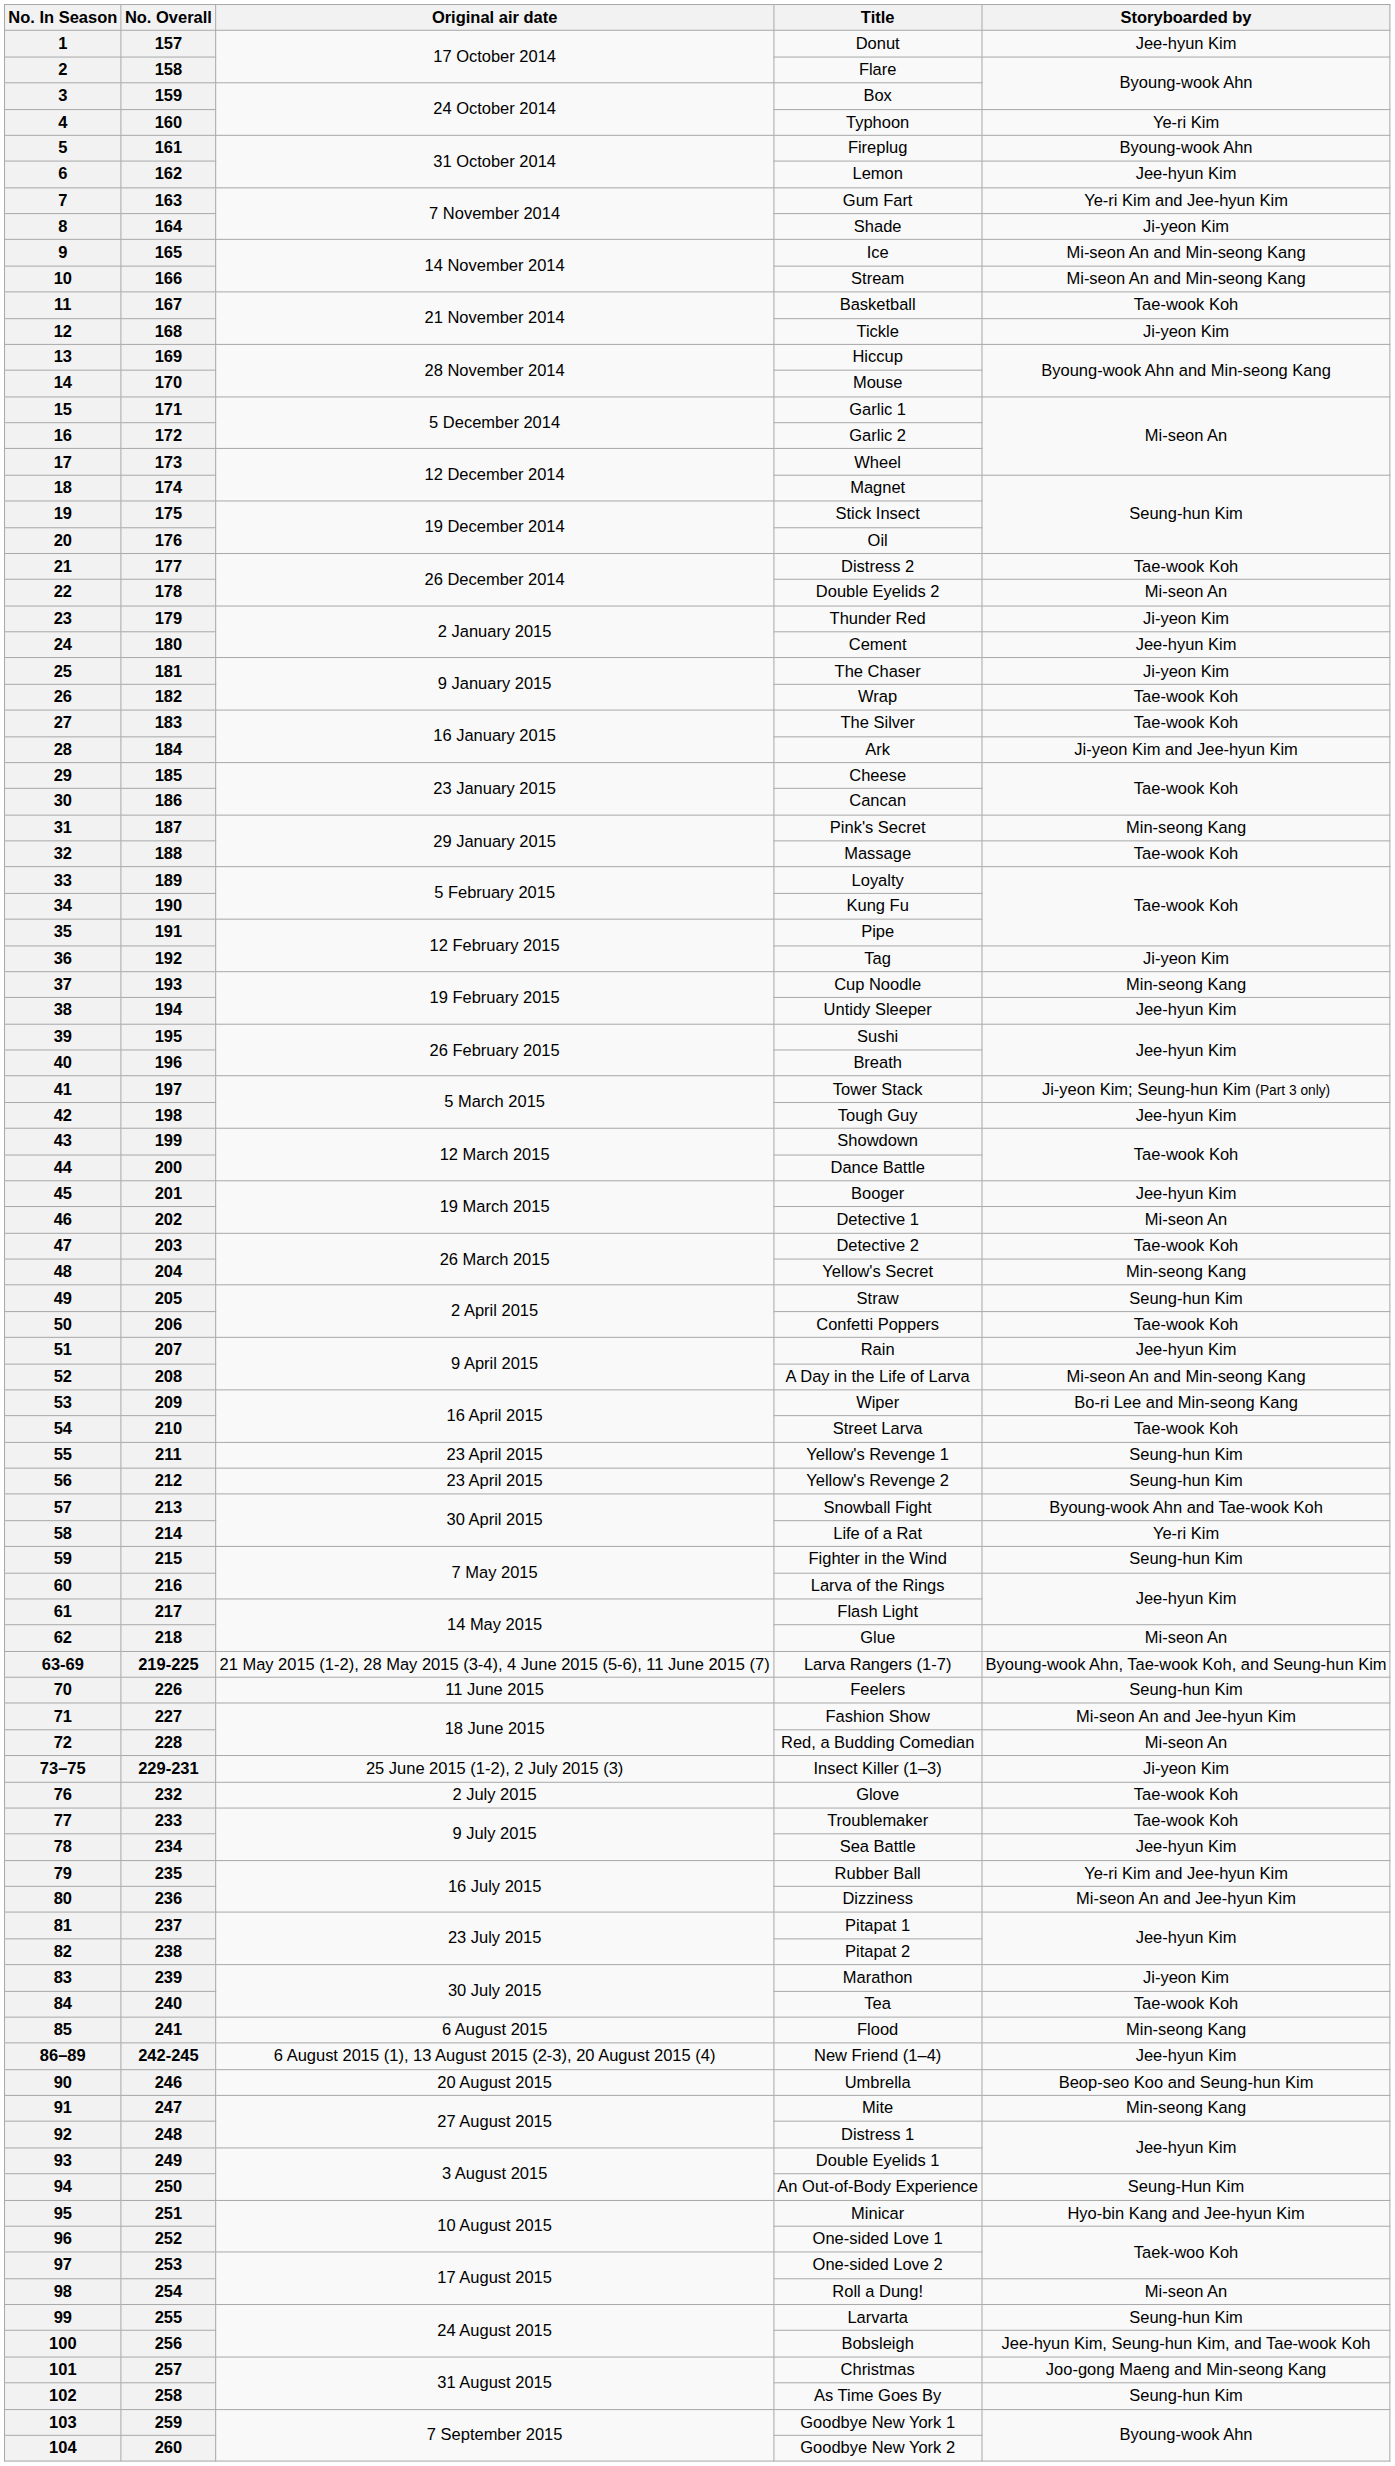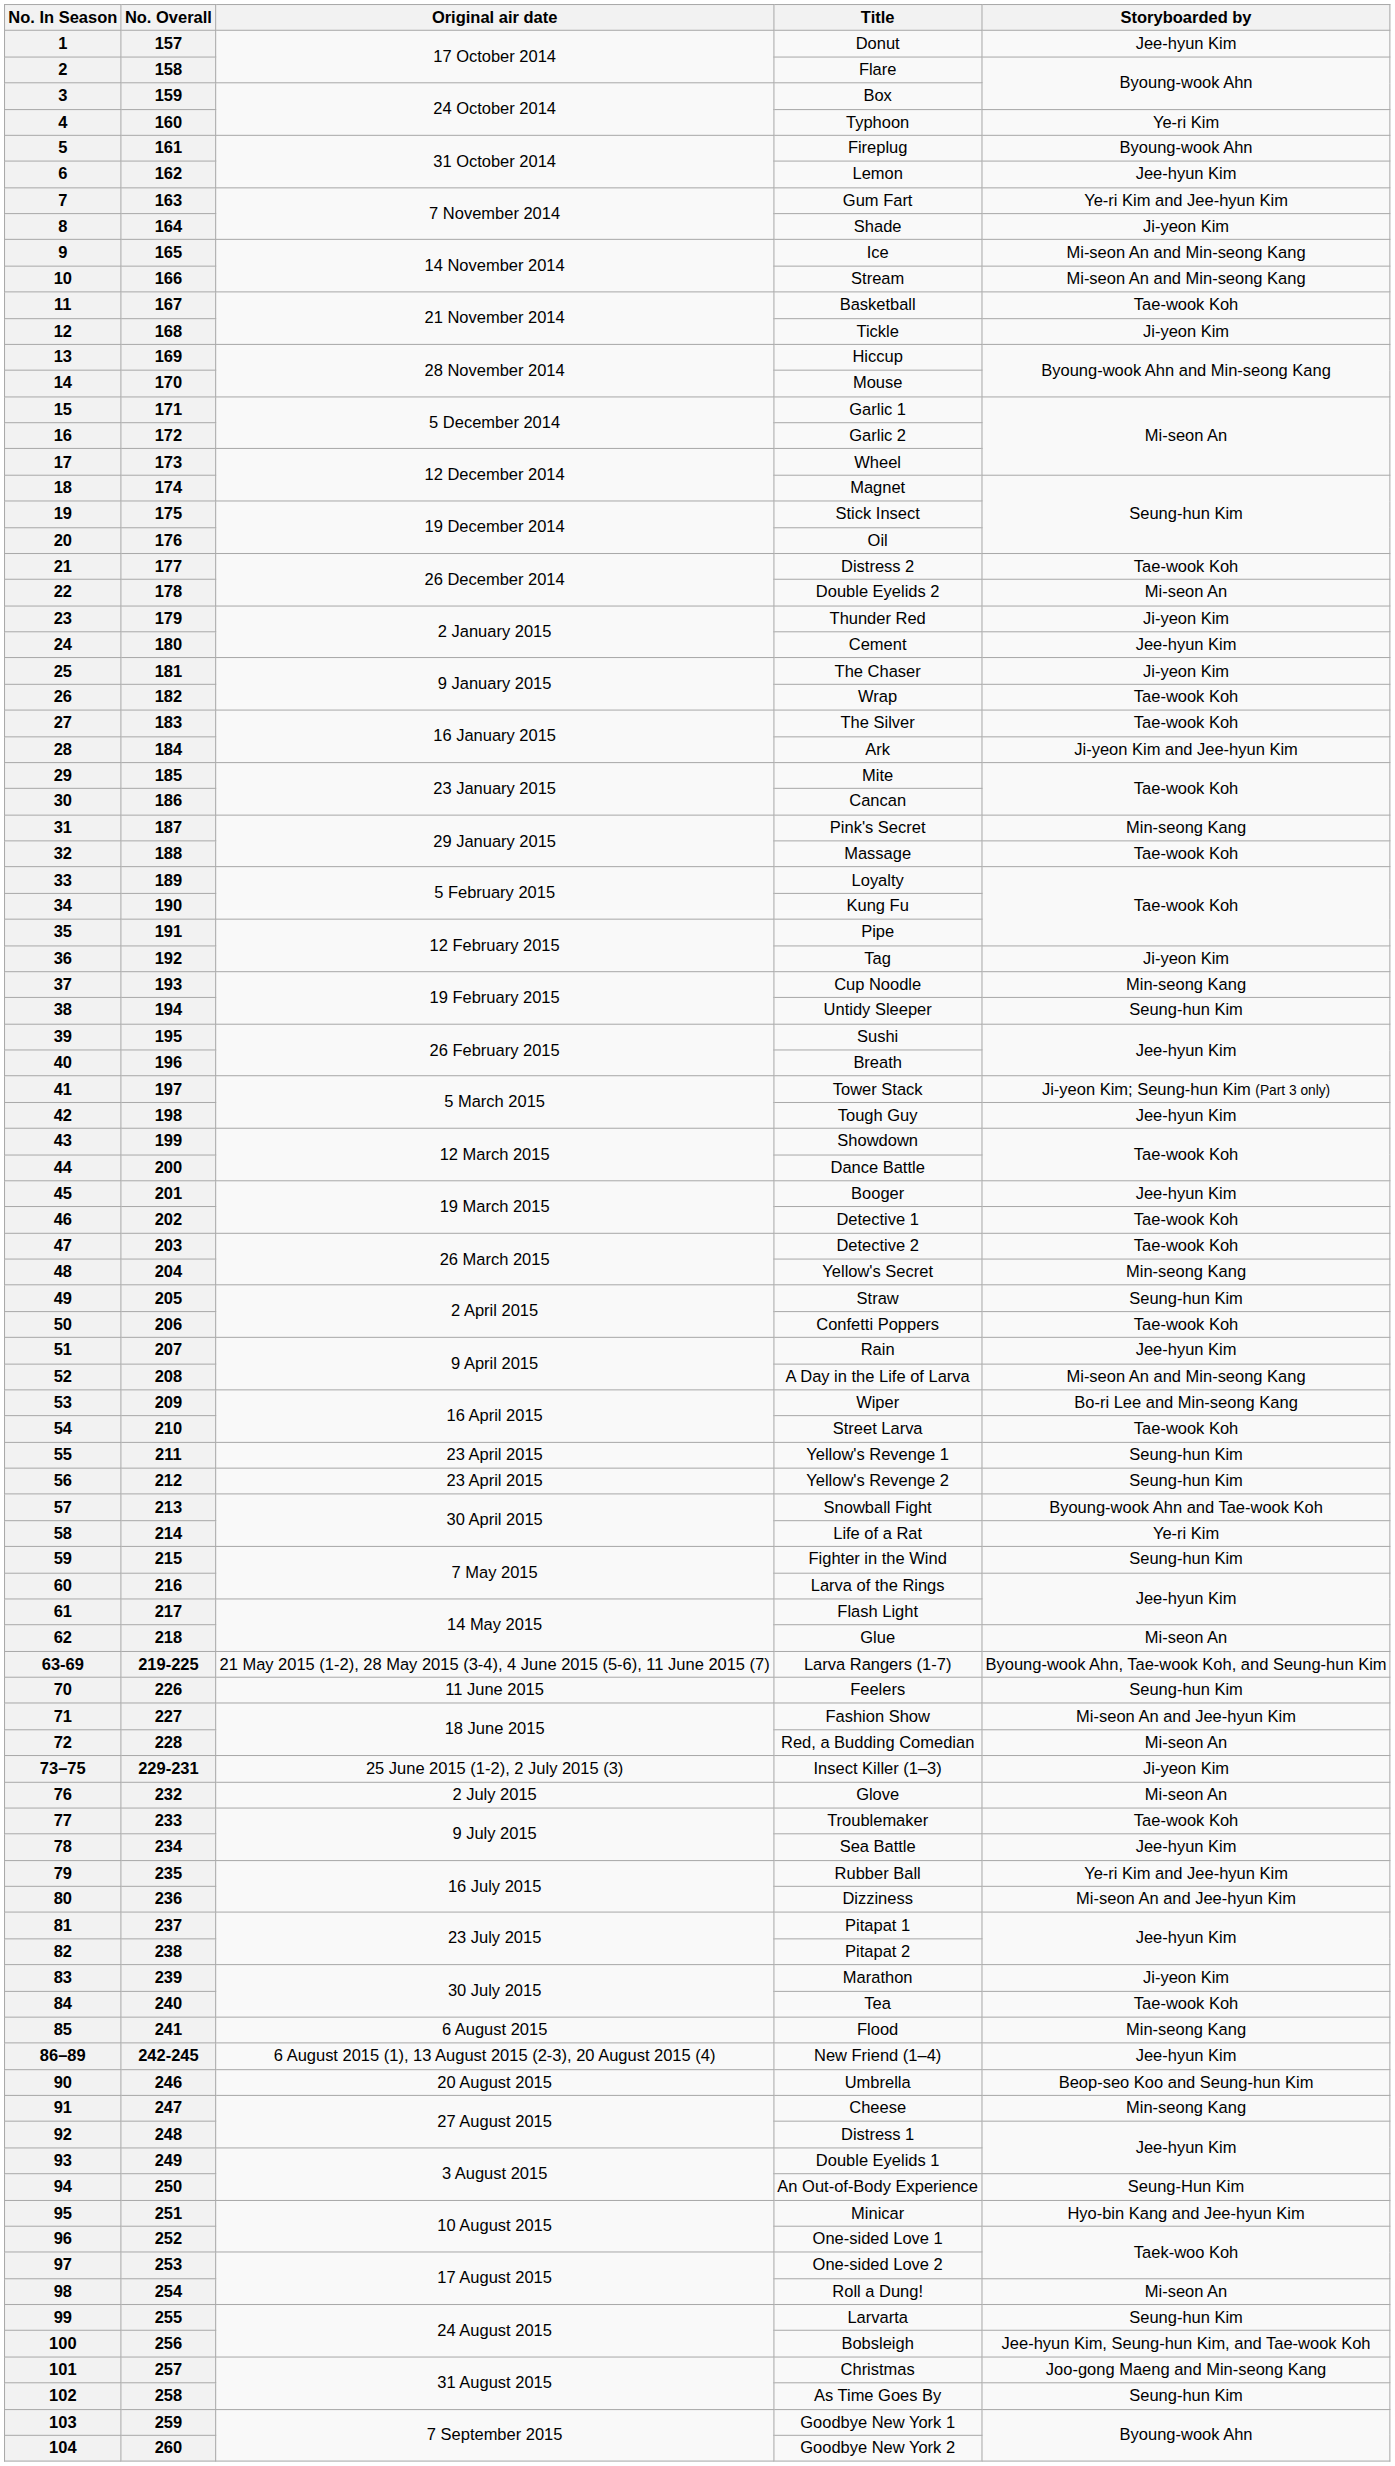29 | Title: Cheese -> Mite
38 | Storyboarded by: Jee-hyun Kim -> Seung-hun Kim
46 | Storyboarded by: Mi-seon An -> Tae-wook Koh
76 | Storyboarded by: Tae-wook Koh -> Mi-seon An
91 | Title: Mite -> Cheese
